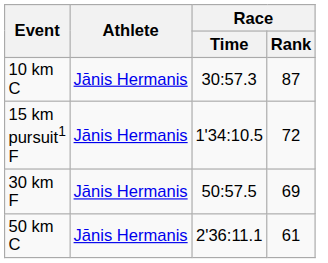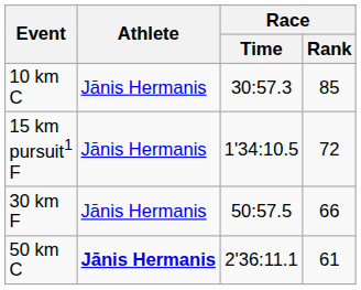10 km C | Race / Rank: 87 -> 85
30 km F | Race / Rank: 69 -> 66
50 km C | Athlete: normal -> bold
